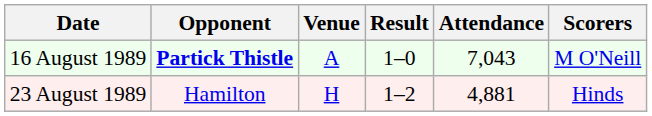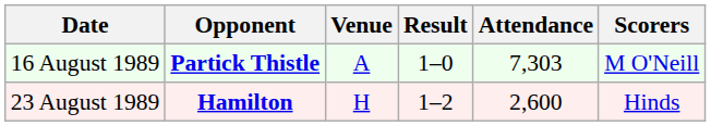16 August 1989 | Attendance: 7,043 -> 7,303
23 August 1989 | Opponent: normal -> bold
23 August 1989 | Attendance: 4,881 -> 2,600
